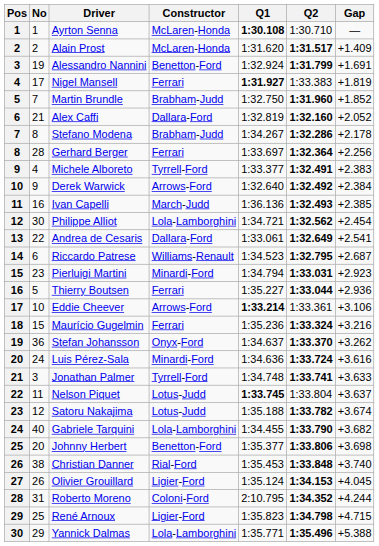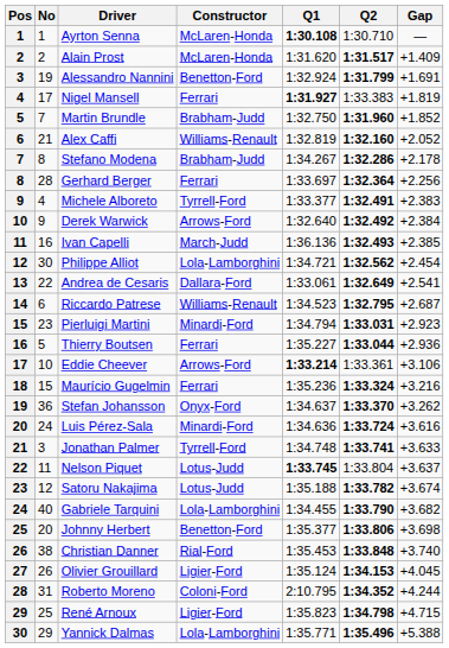Alex Caffi | Constructor: Dallara-Ford -> Williams-Renault
